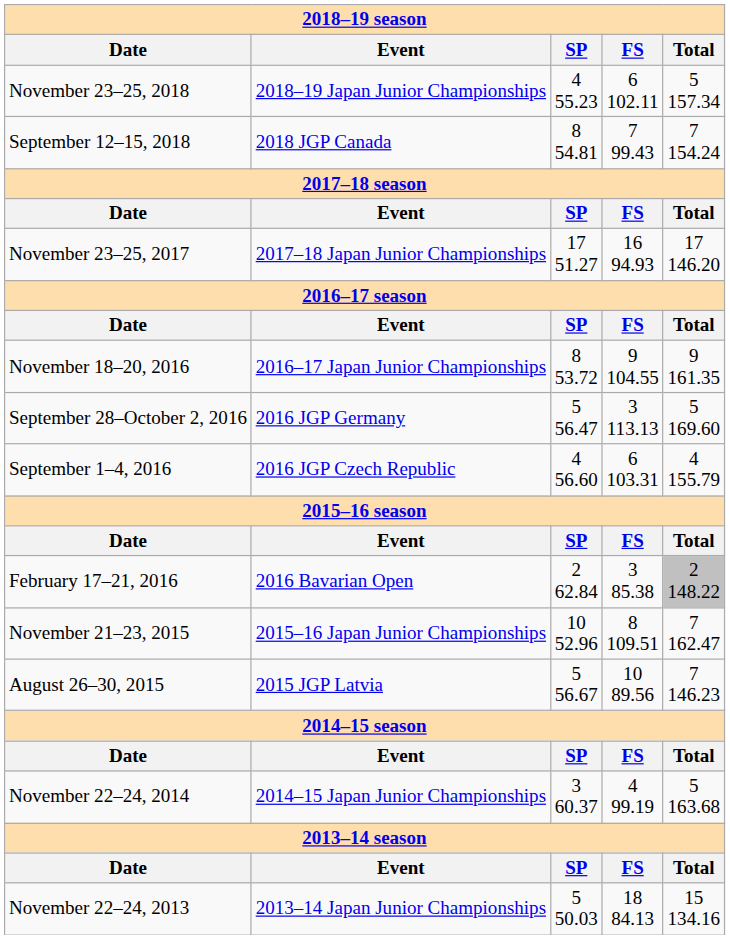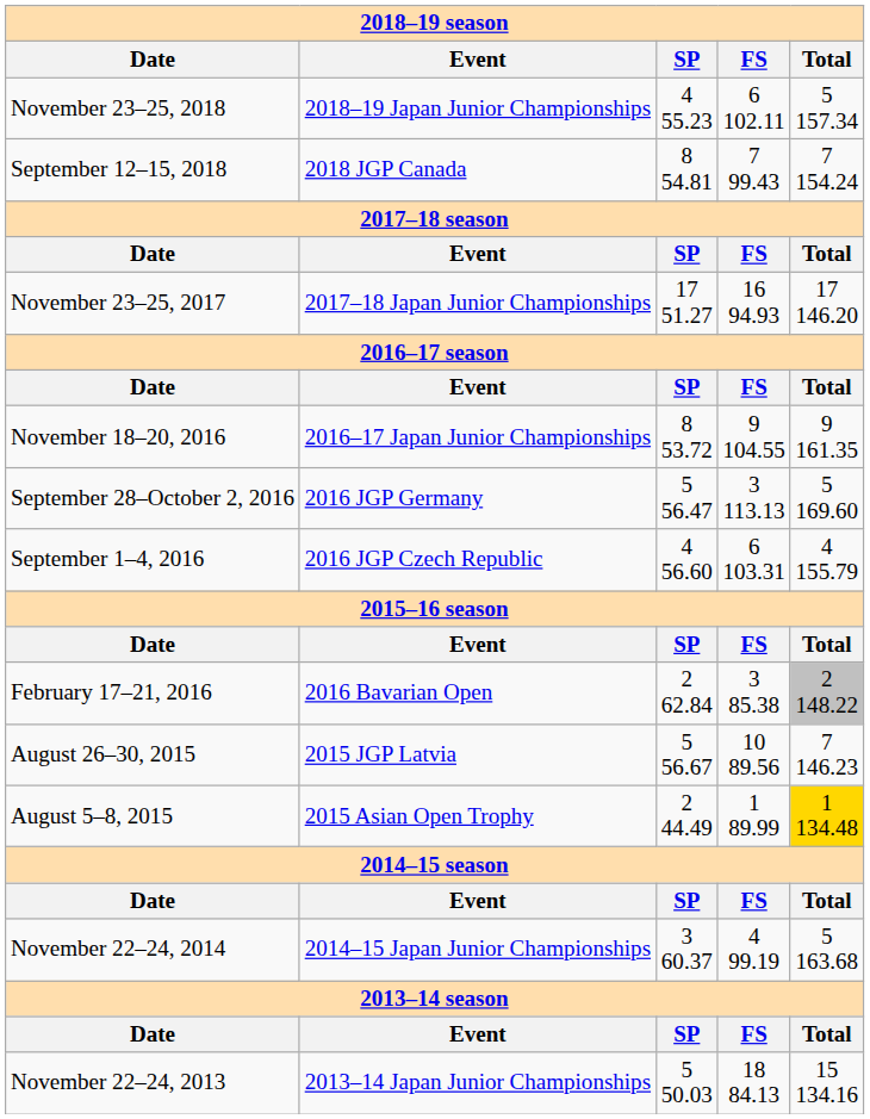- row: November 21–23, 2015 | 2015–16 Japan Junior Championships | 10 52.96 | 8 109.51 | 7 162.47
+ row: August 5–8, 2015 | 2015 Asian Open Trophy | 2 44.49 | 1 89.99 | 1 134.48
